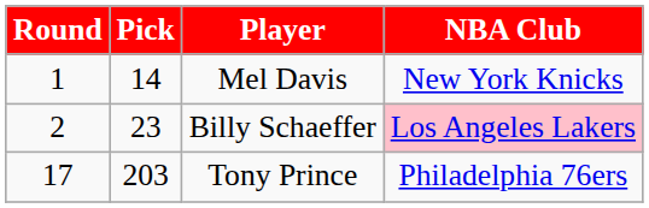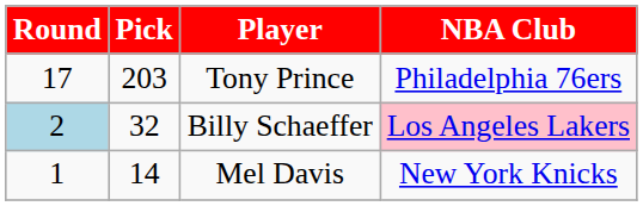rows swapped: Mel Davis <-> Tony Prince
Billy Schaeffer | Round: no background -> lightblue background
Billy Schaeffer | Pick: 23 -> 32
